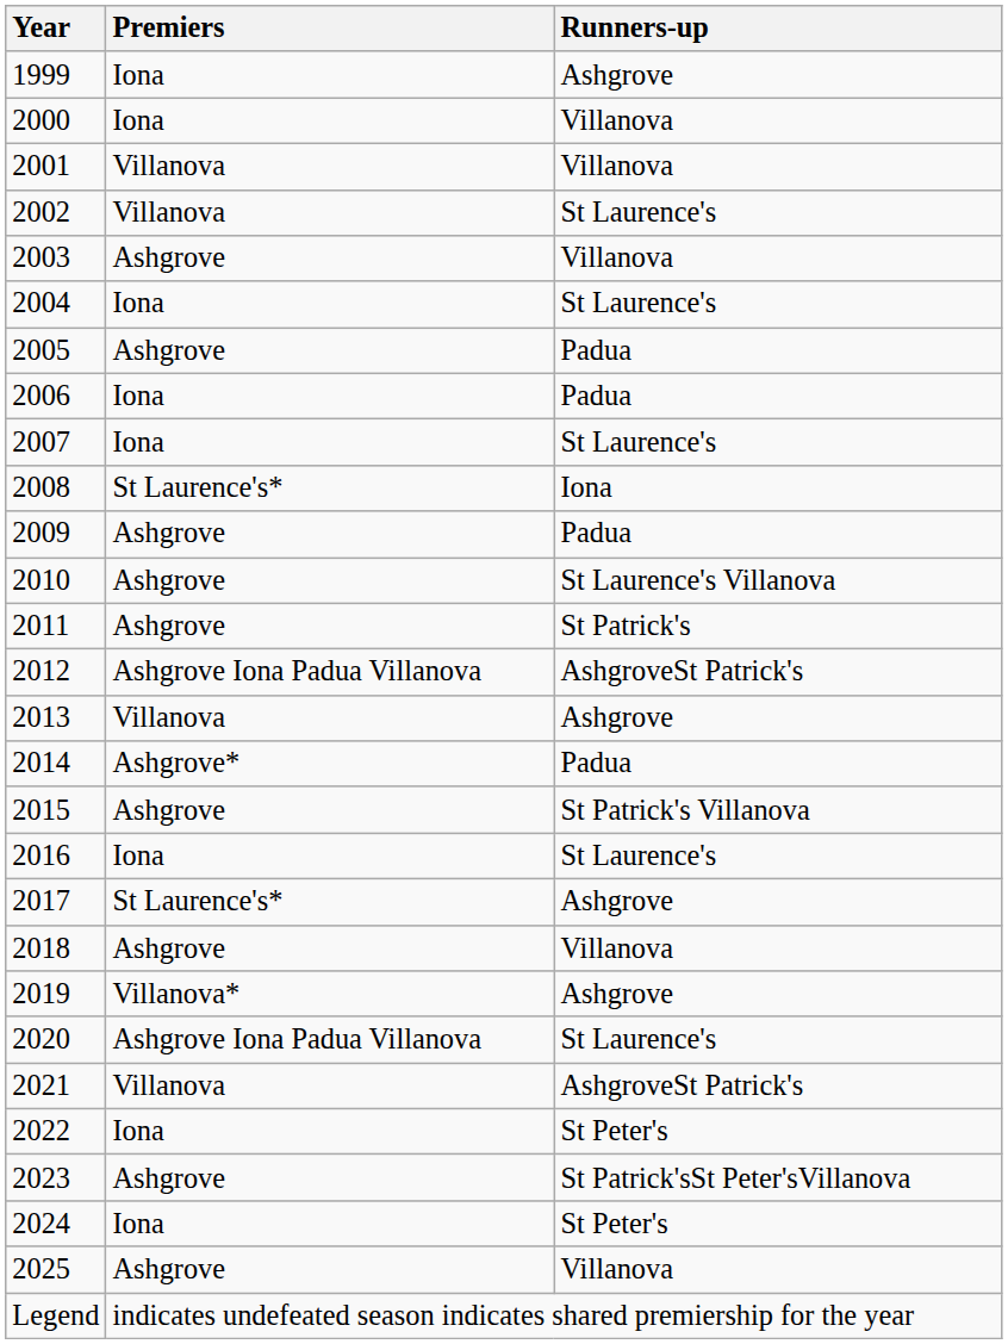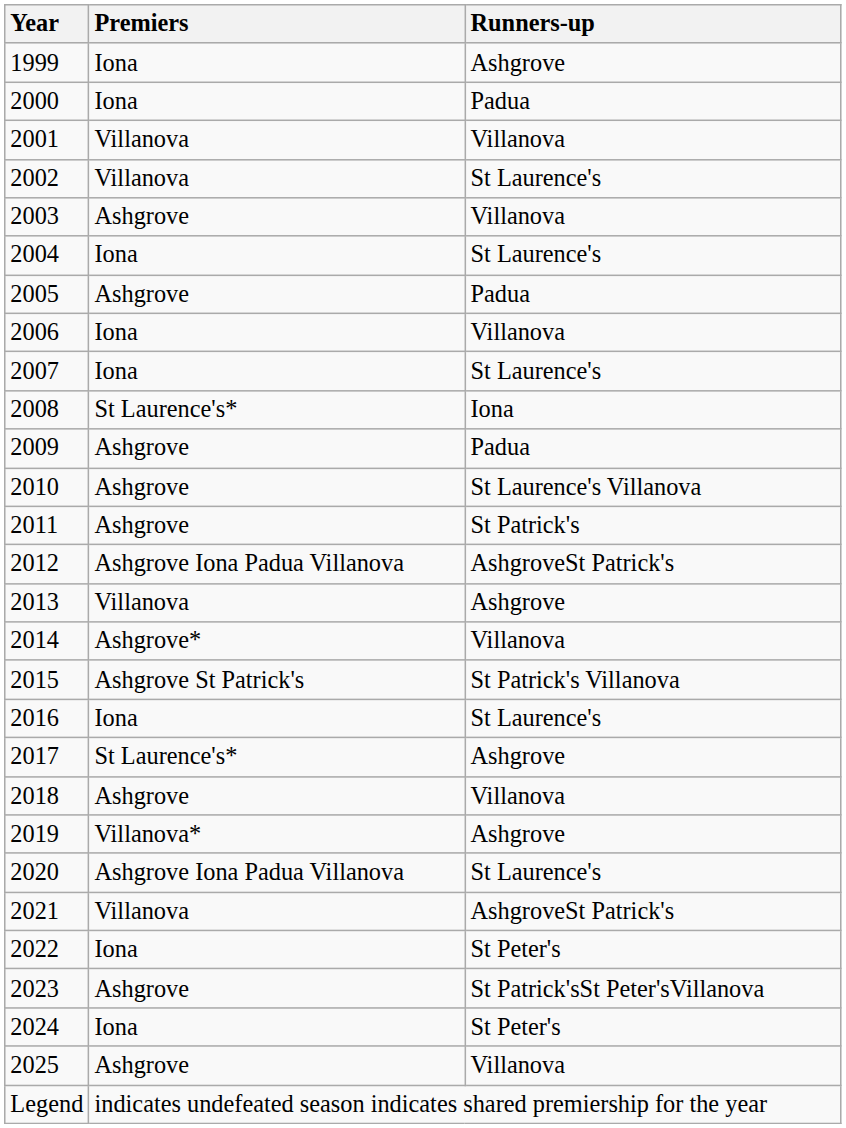2000 | Runners-up: Villanova -> Padua
2006 | Runners-up: Padua -> Villanova
2014 | Runners-up: Padua -> Villanova
2015 | Premiers: Ashgrove -> Ashgrove St Patrick's
